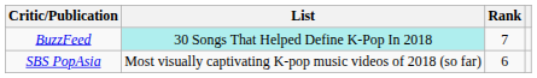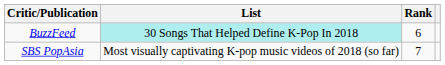BuzzFeed | Rank: 7 -> 6
SBS PopAsia | Rank: 6 -> 7
